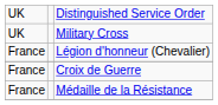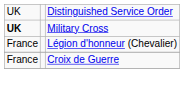Military Cross | column 1: normal -> bold
- row: France | Médaille de la Résistance
